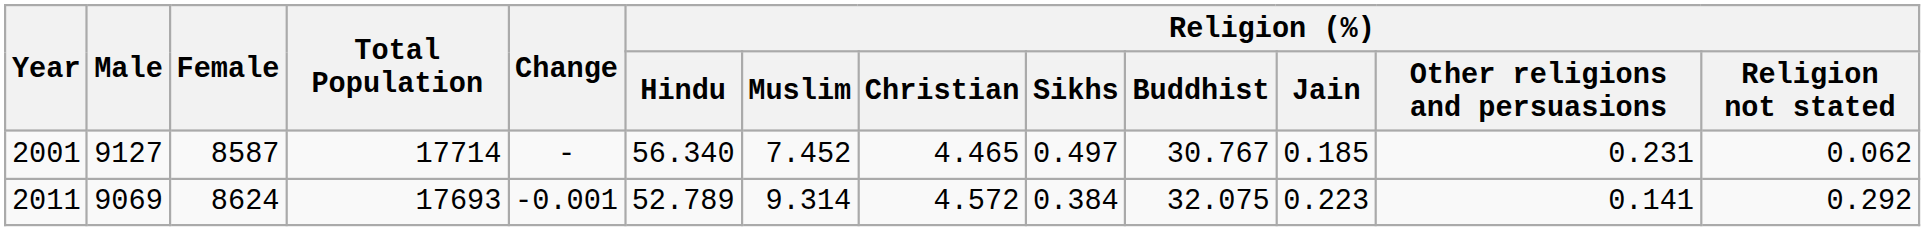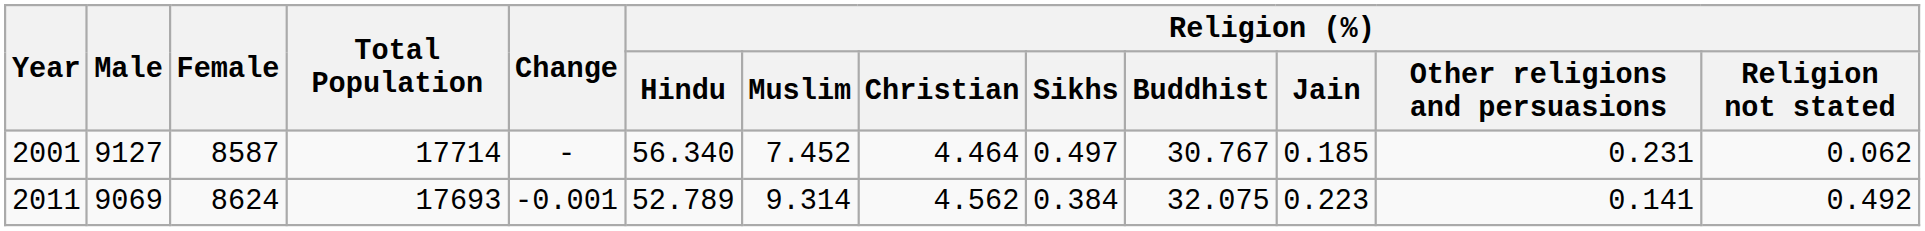2001 | Religion (%) / Christian: 4.465 -> 4.464
2011 | Religion (%) / Christian: 4.572 -> 4.562
2011 | Religion (%) / Religion not stated: 0.292 -> 0.492
